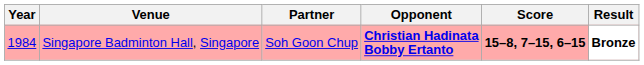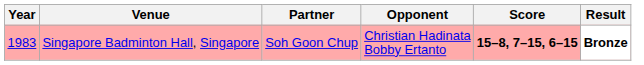Singapore Badminton Hall, Singapore | Year: 1984 -> 1983
Singapore Badminton Hall, Singapore | Opponent: bold -> normal
